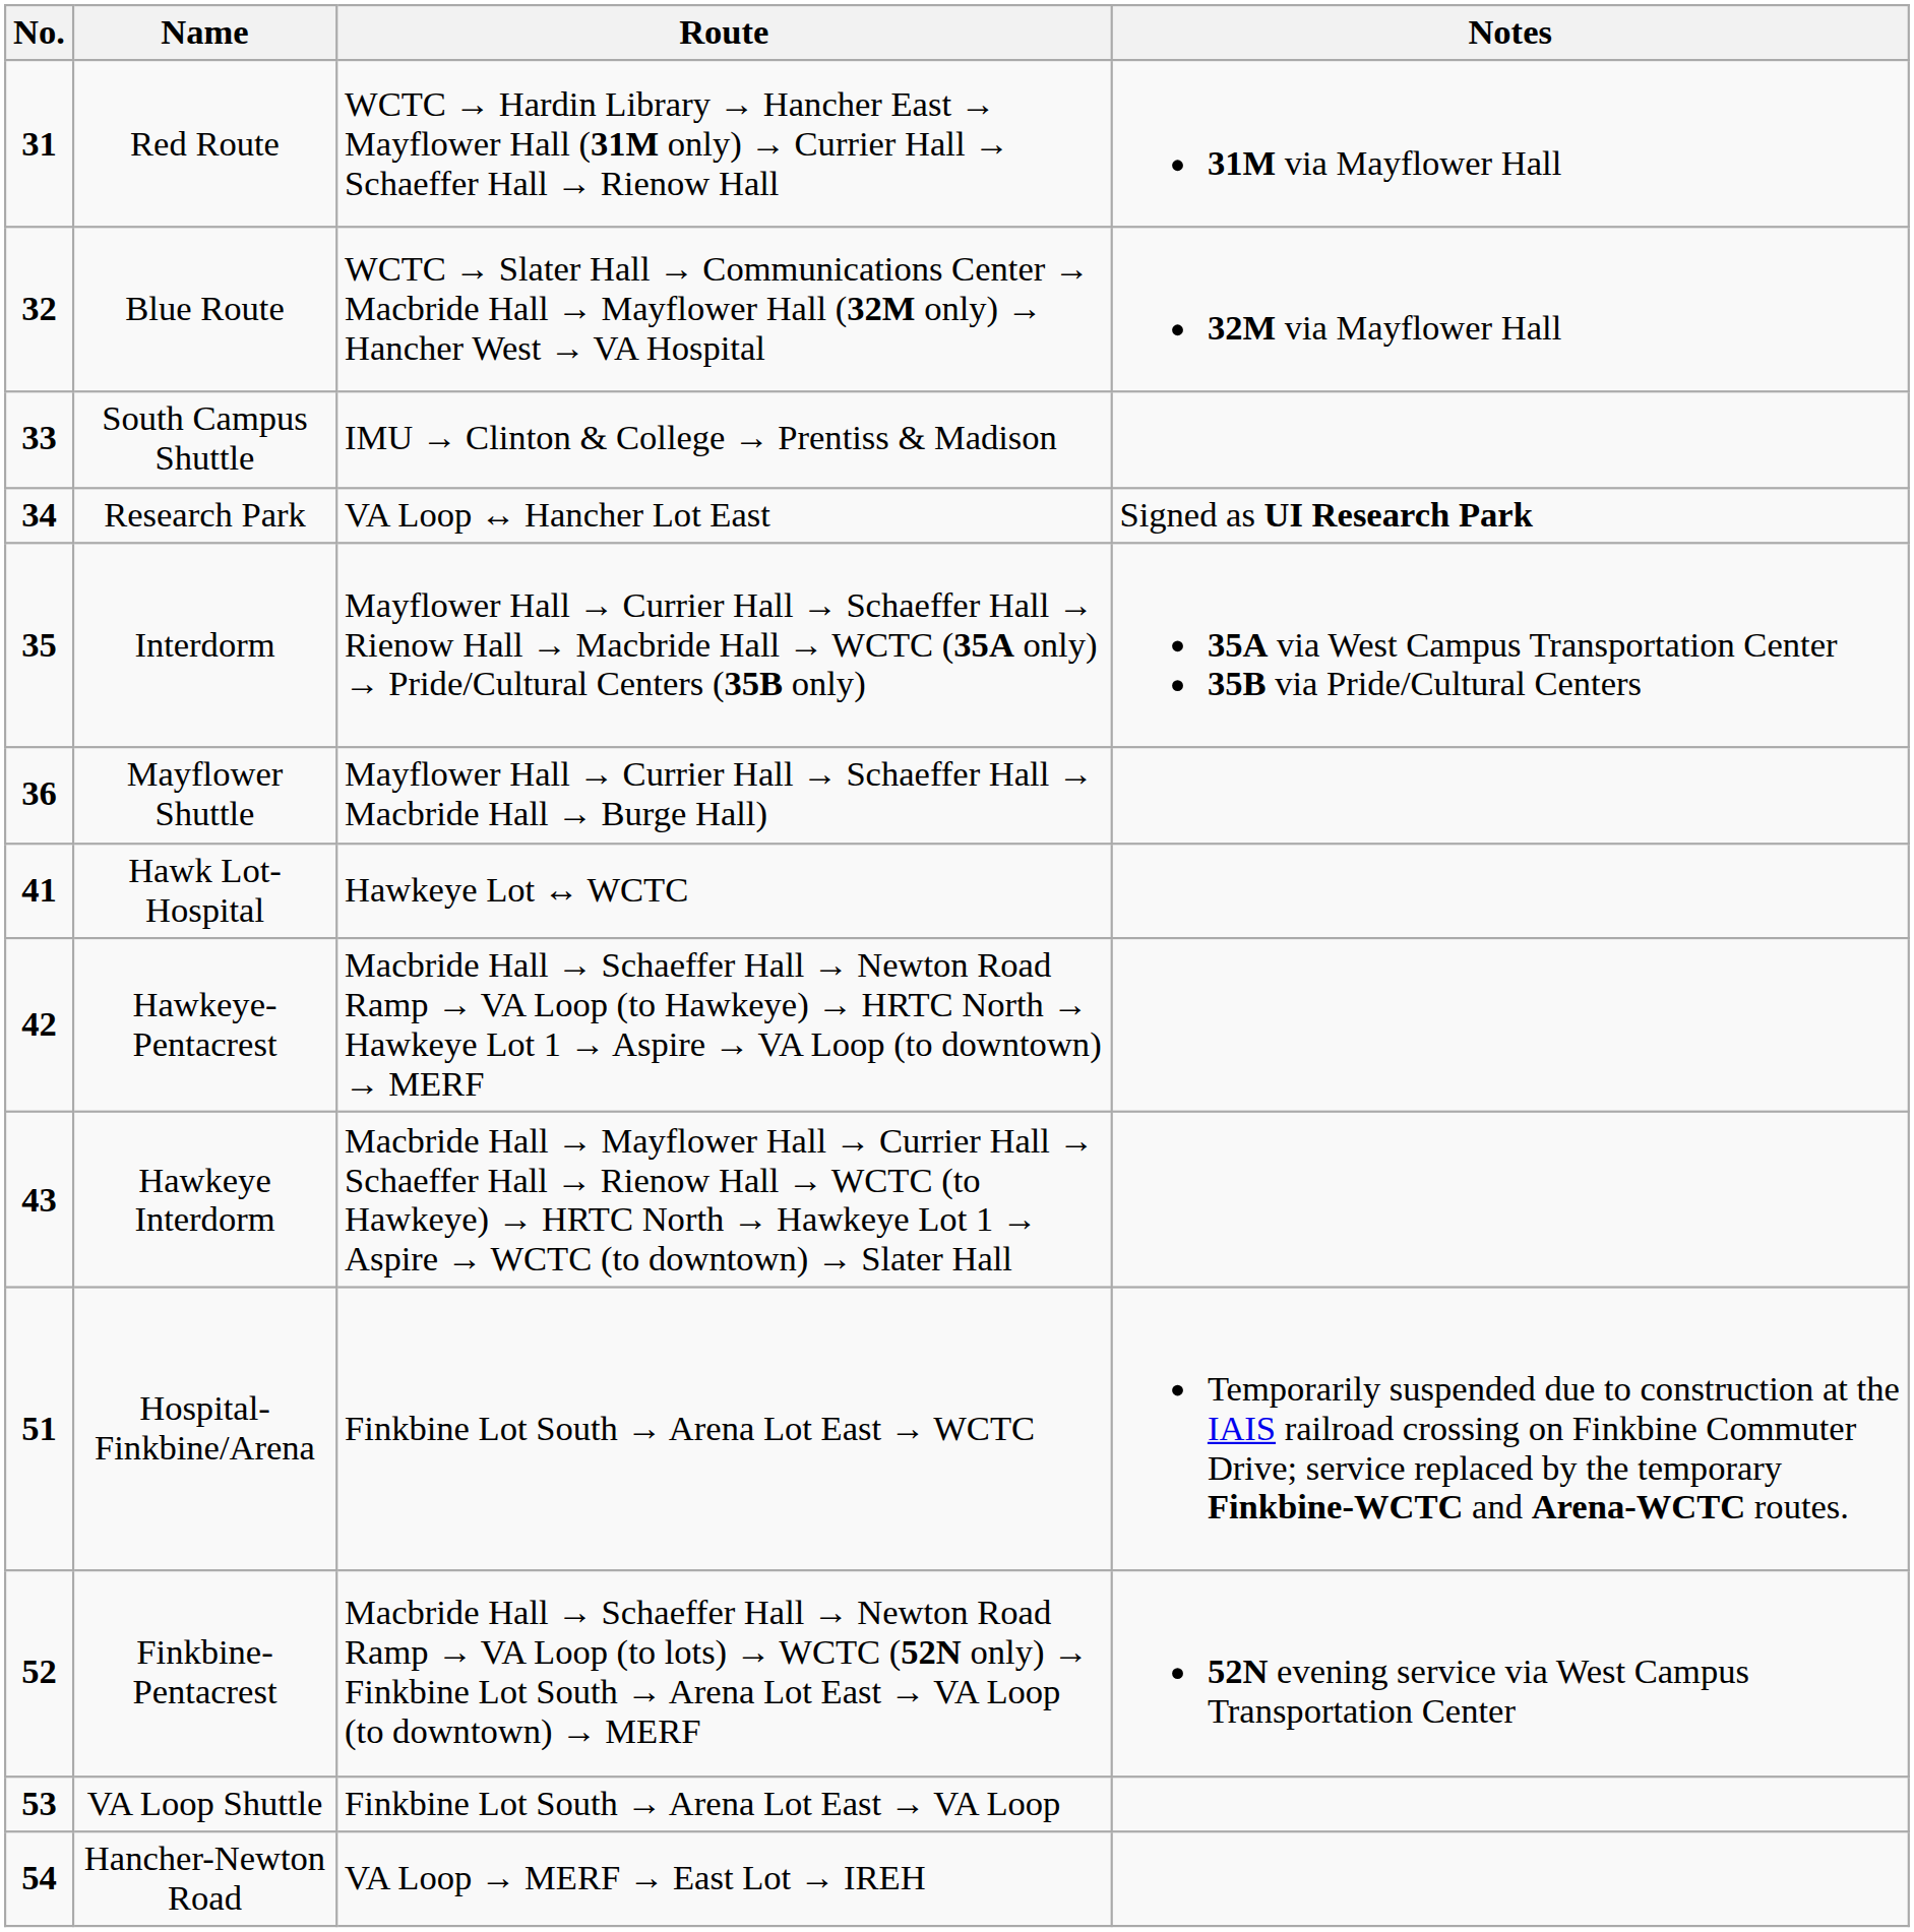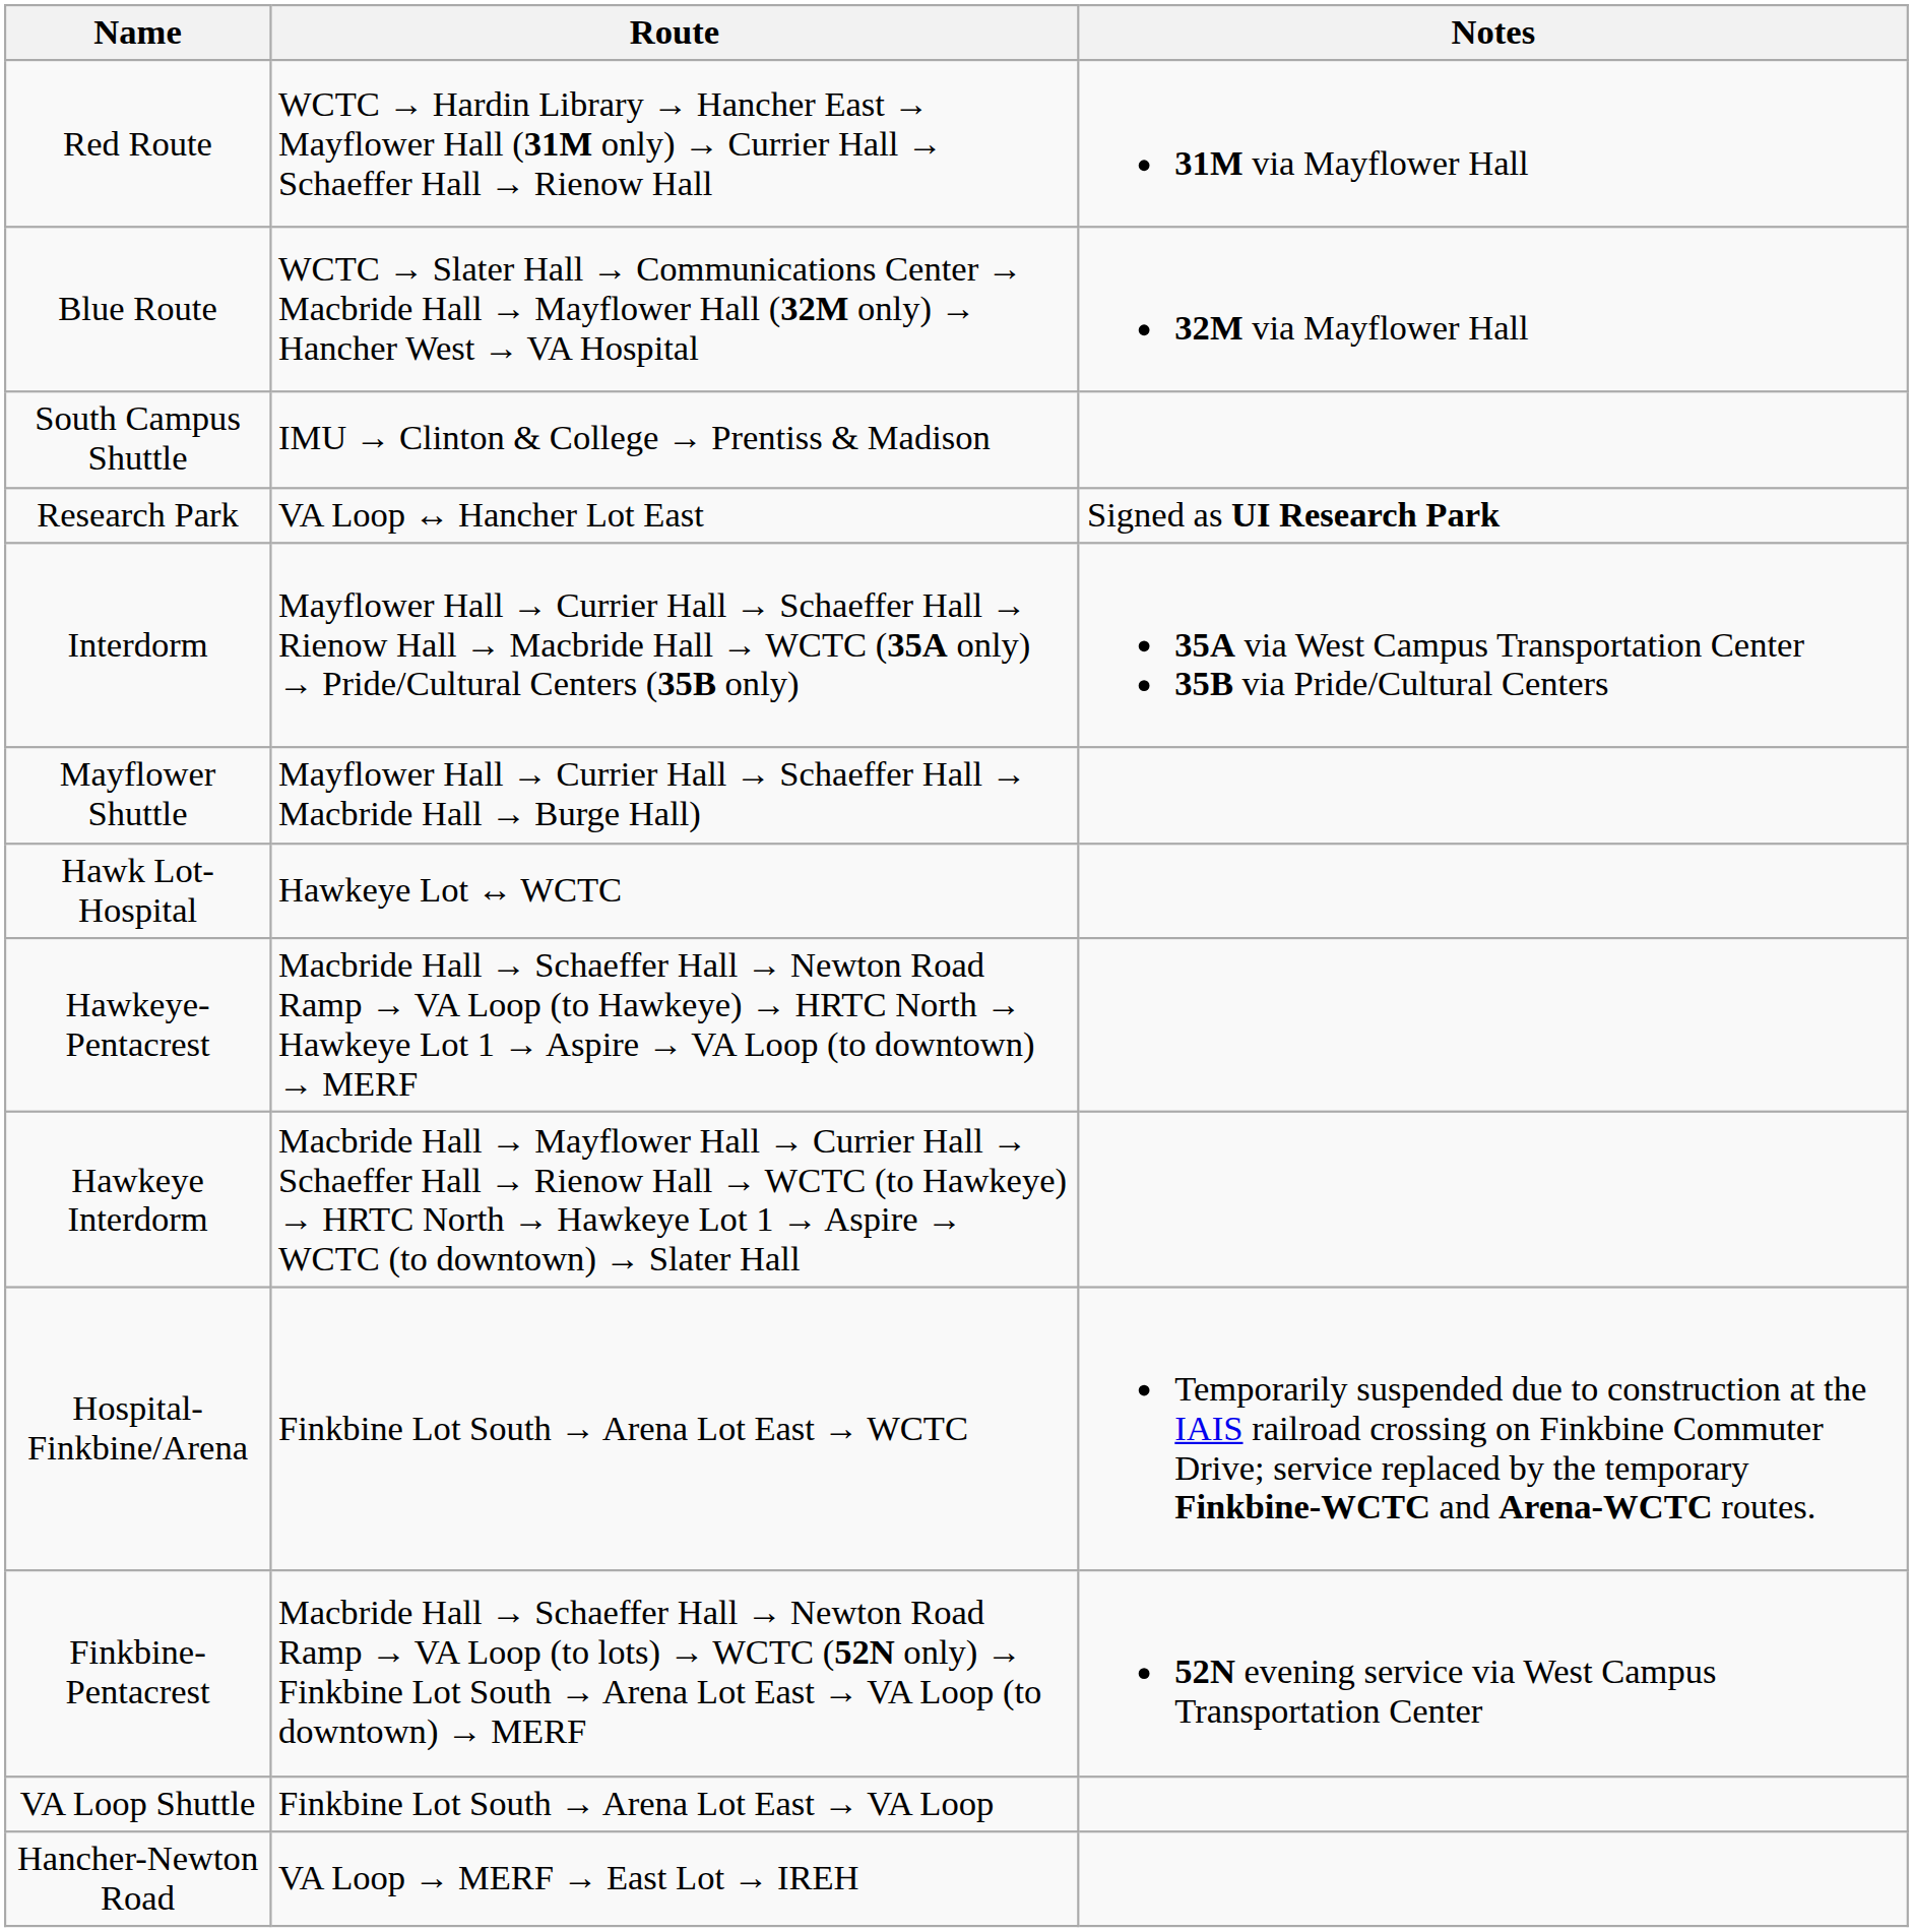- column: No. | 31 | 32 | 33 | 34 | 35 | 36 | 41 | 42 | 43 | 51 | 52 | 53 | 54
